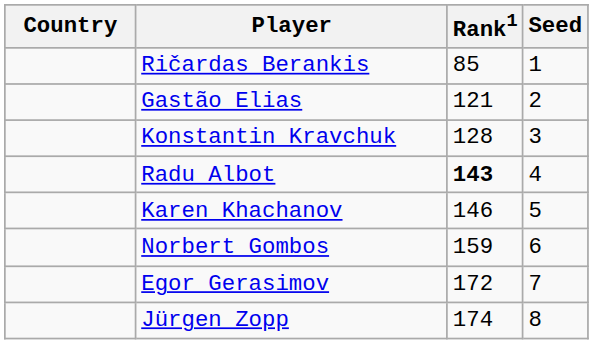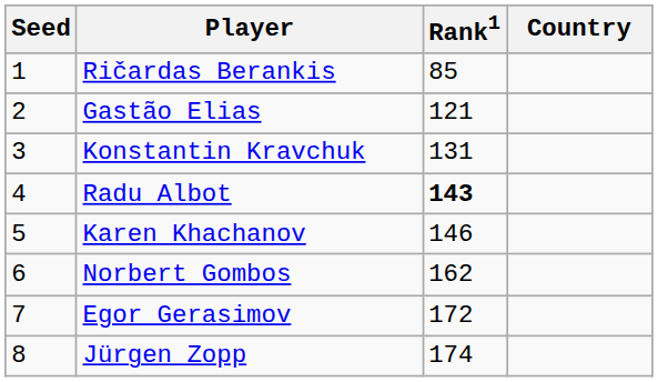columns swapped: Country <-> Seed
Konstantin Kravchuk | Rank1: 128 -> 131
Norbert Gombos | Rank1: 159 -> 162
